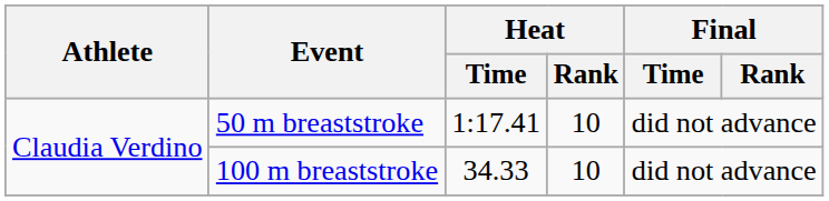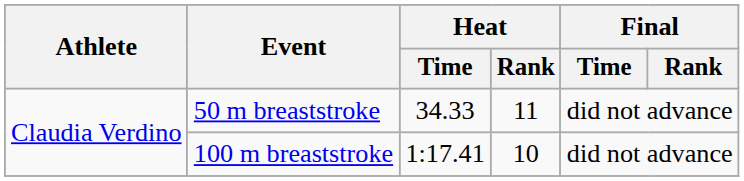50 m breaststroke | Heat / Time: 1:17.41 -> 34.33
50 m breaststroke | Heat / Rank: 10 -> 11
100 m breaststroke | Heat / Time: 34.33 -> 1:17.41
